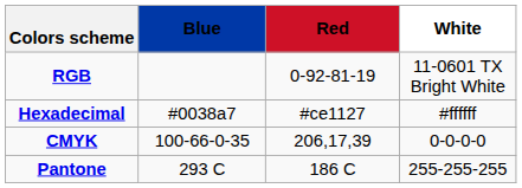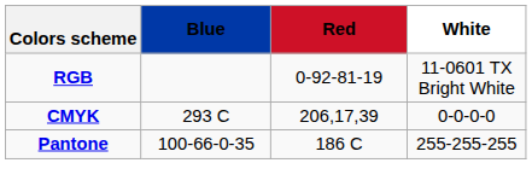- row: Hexadecimal | #0038a7 | #ce1127 | #ffffff
CMYK | Blue: 100-66-0-35 -> 293 C
Pantone | Blue: 293 C -> 100-66-0-35
